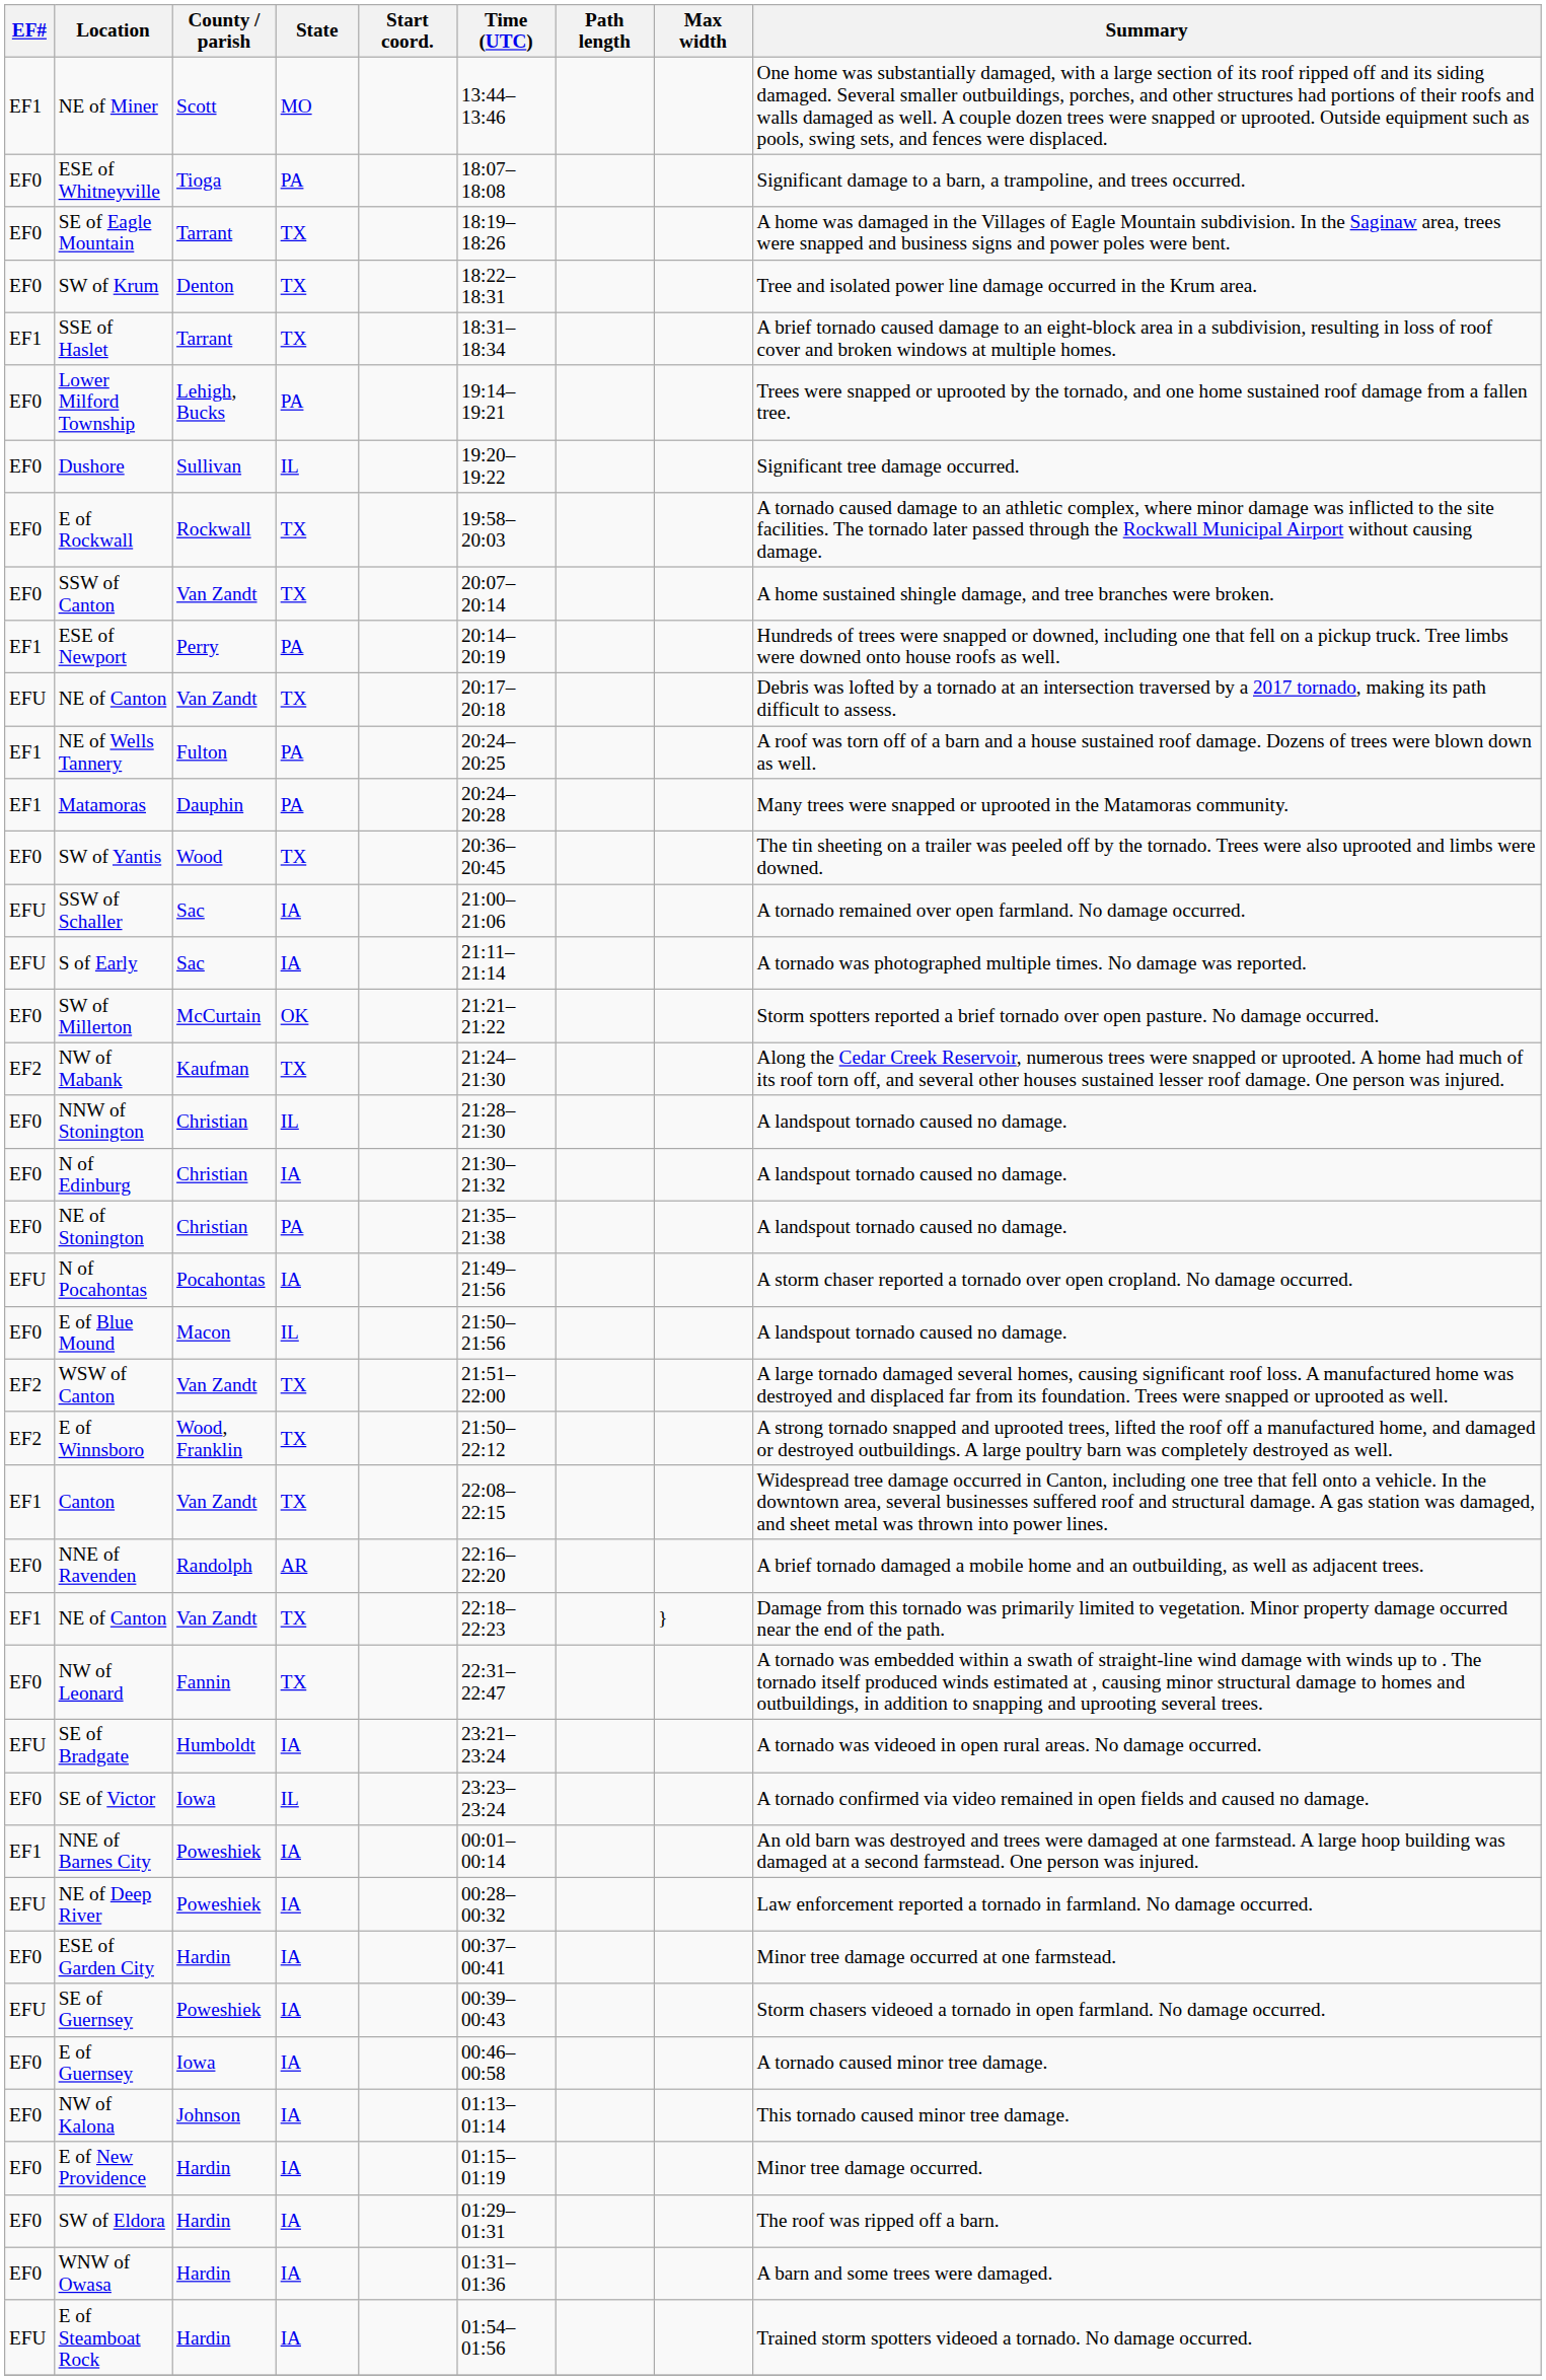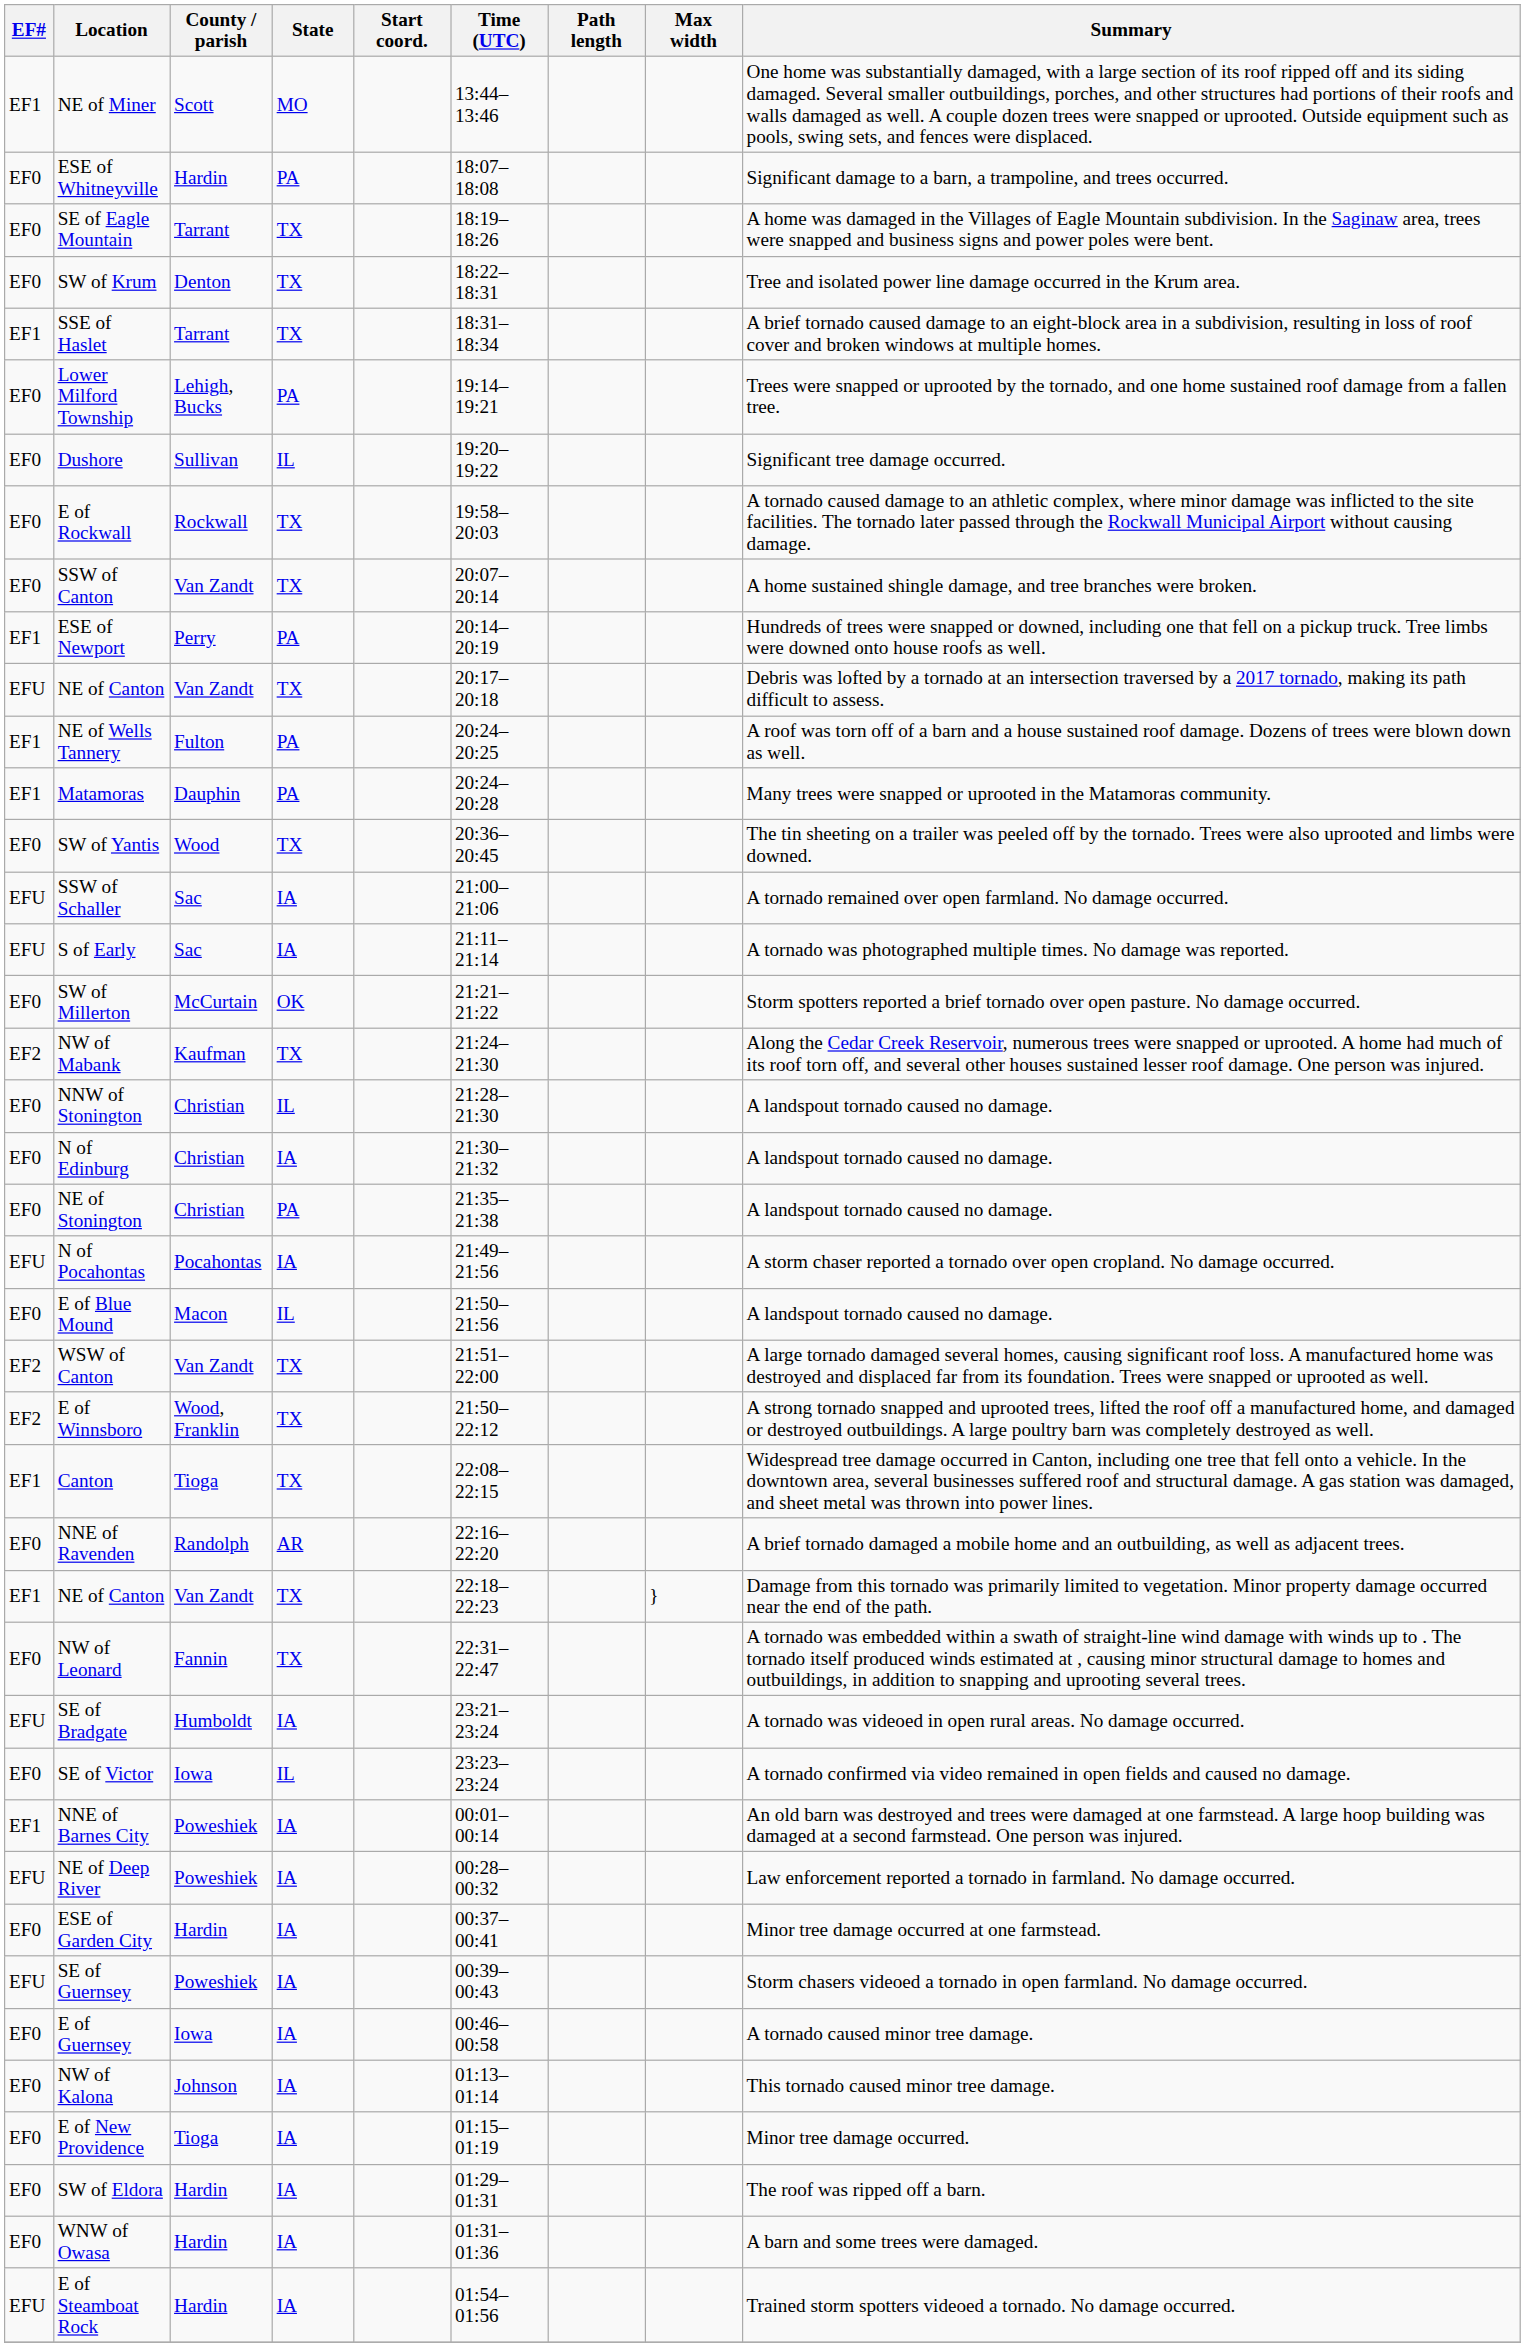ESE of Whitneyville | County / parish: Tioga -> Hardin
Canton | County / parish: Van Zandt -> Tioga
E of New Providence | County / parish: Hardin -> Tioga
